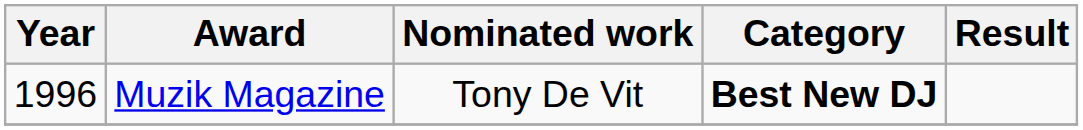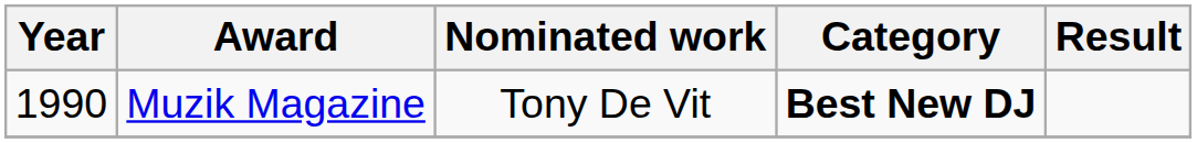Muzik Magazine | Year: 1996 -> 1990
